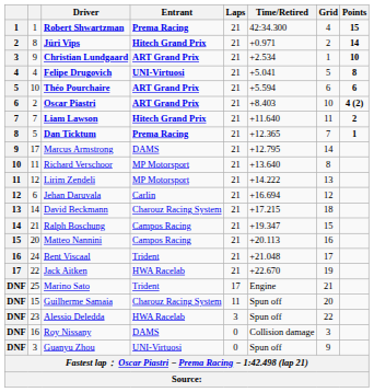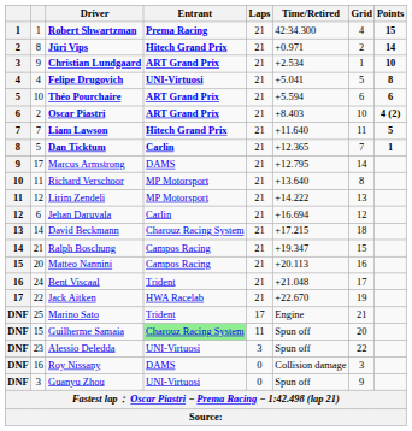Liam Lawson | Points: 2 -> 5
Dan Ticktum | Entrant: Prema Racing -> Carlin
Guilherme Samaia | Entrant: no background -> lightgreen background
Alessio Deledda | Entrant: HWA Racelab -> UNI-Virtuosi
